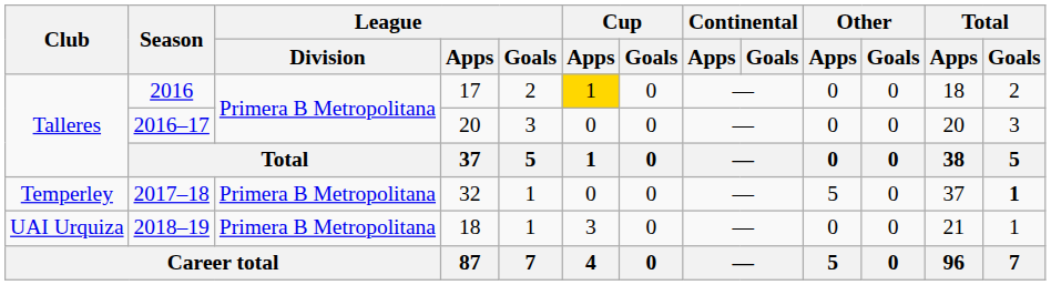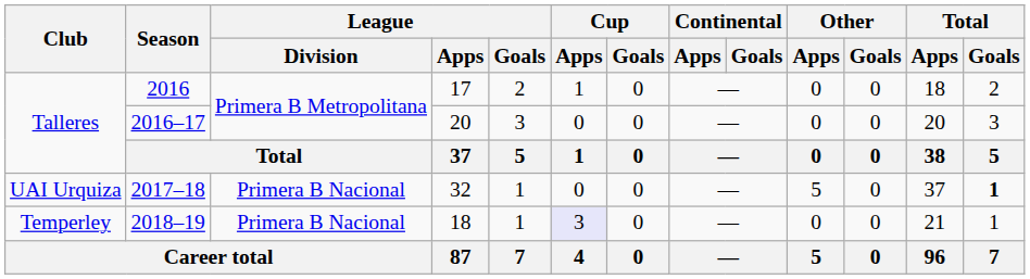2016 | Cup / Apps: gold background -> no background
2017–18 | Club: Temperley -> UAI Urquiza
2017–18 | League / Division: Primera B Metropolitana -> Primera B Nacional
2018–19 | Club: UAI Urquiza -> Temperley
2018–19 | League / Division: Primera B Metropolitana -> Primera B Nacional
2018–19 | Cup / Apps: no background -> lavender background
